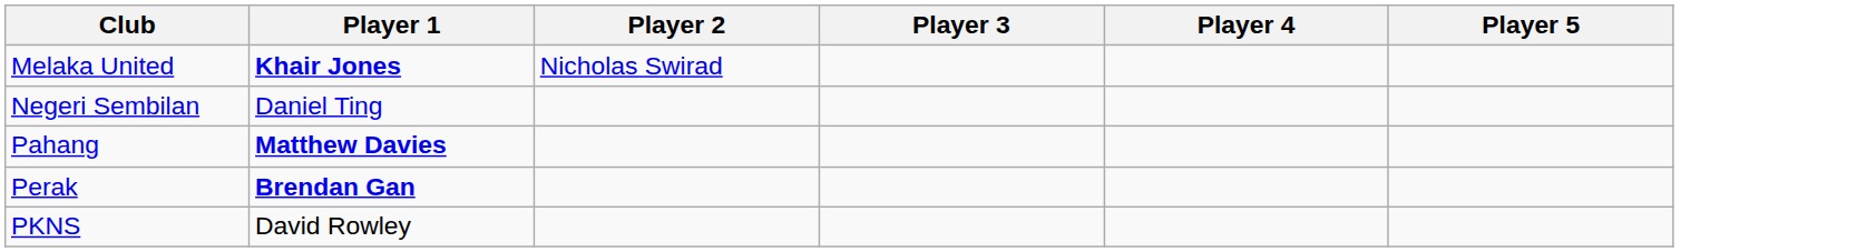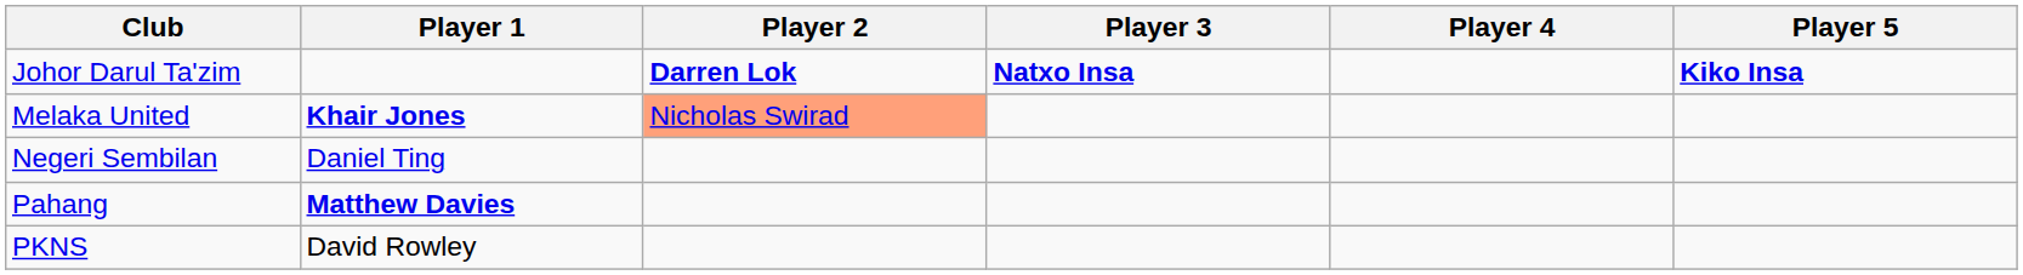+ row: Johor Darul Ta'zim | Darren Lok | Natxo Insa | Kiko Insa
Melaka United | Player 2: no background -> lightsalmon background
- row: Perak | Brendan Gan
